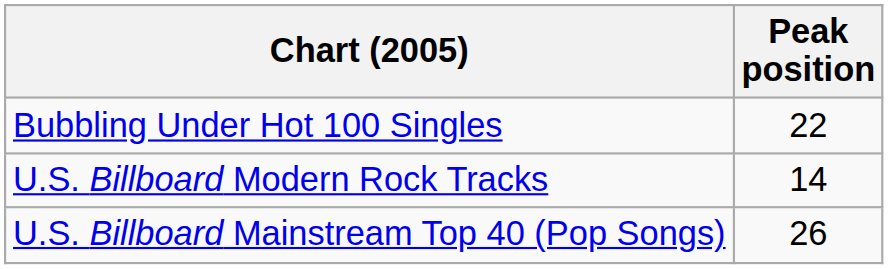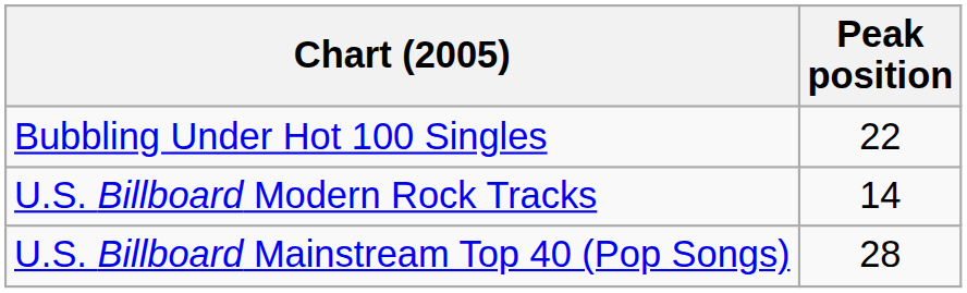U.S. Billboard Mainstream Top 40 (Pop Songs) | Peak position: 26 -> 28
